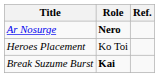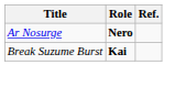- row: Heroes Placement | Ko Toi
